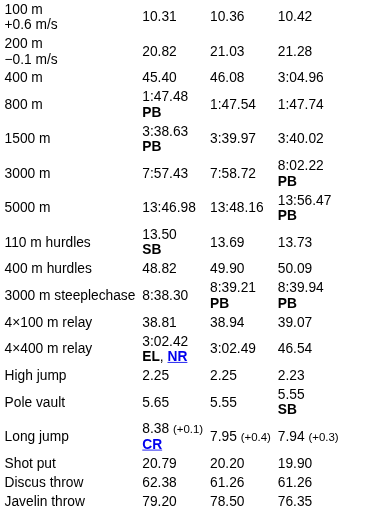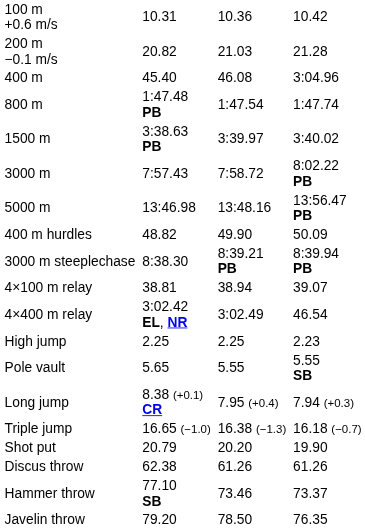- row: 110 m hurdles | 13.50 SB | 13.69 | 13.73
+ row: Triple jump | 16.65 (−1.0) | 16.38 (−1.3) | 16.18 (−0.7)
+ row: Hammer throw | 77.10 SB | 73.46 | 73.37
